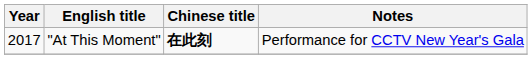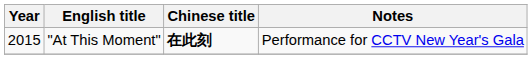"At This Moment" | Year: 2017 -> 2015
